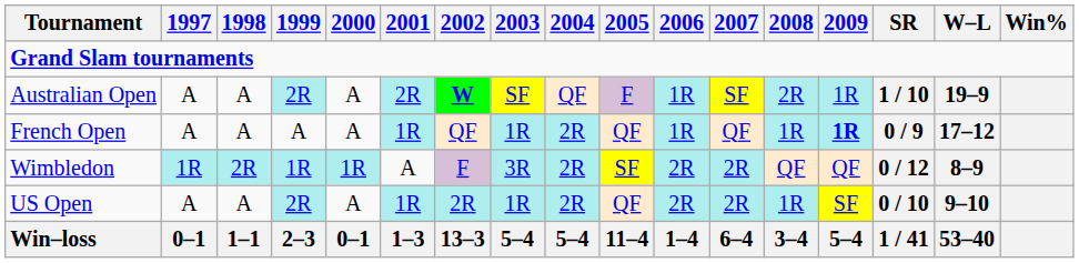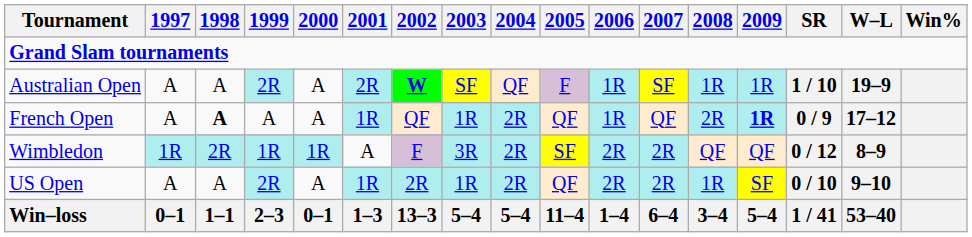Australian Open | 2008: 2R -> 1R
French Open | 1998: normal -> bold
French Open | 2008: 1R -> 2R
